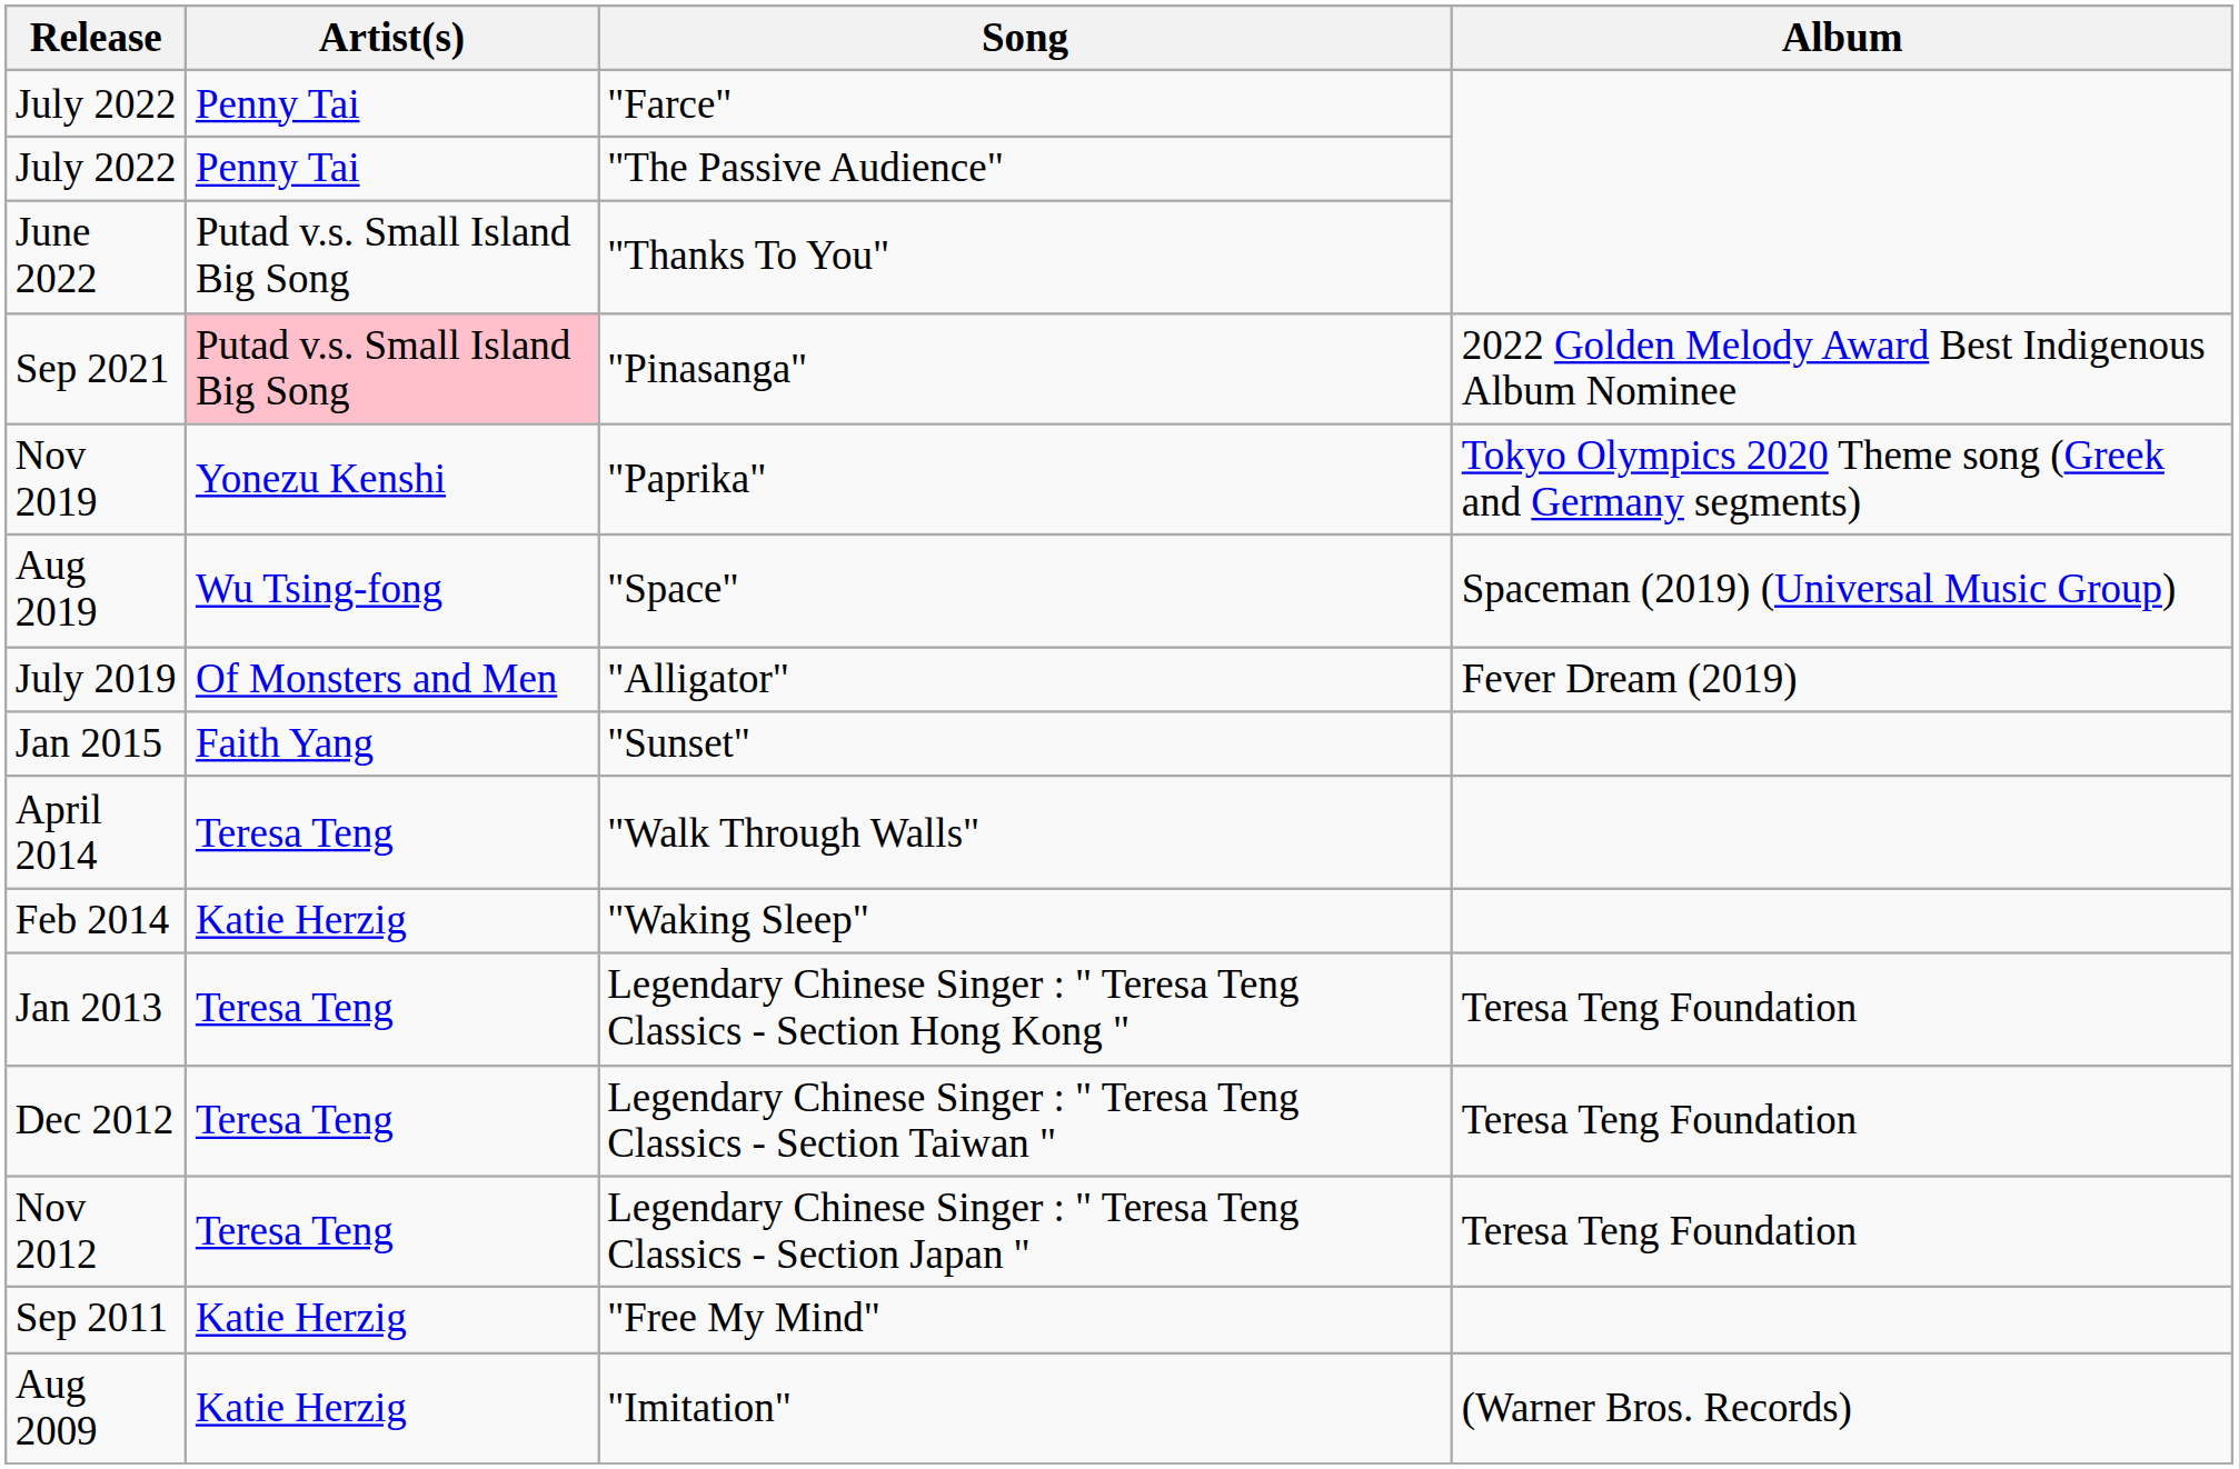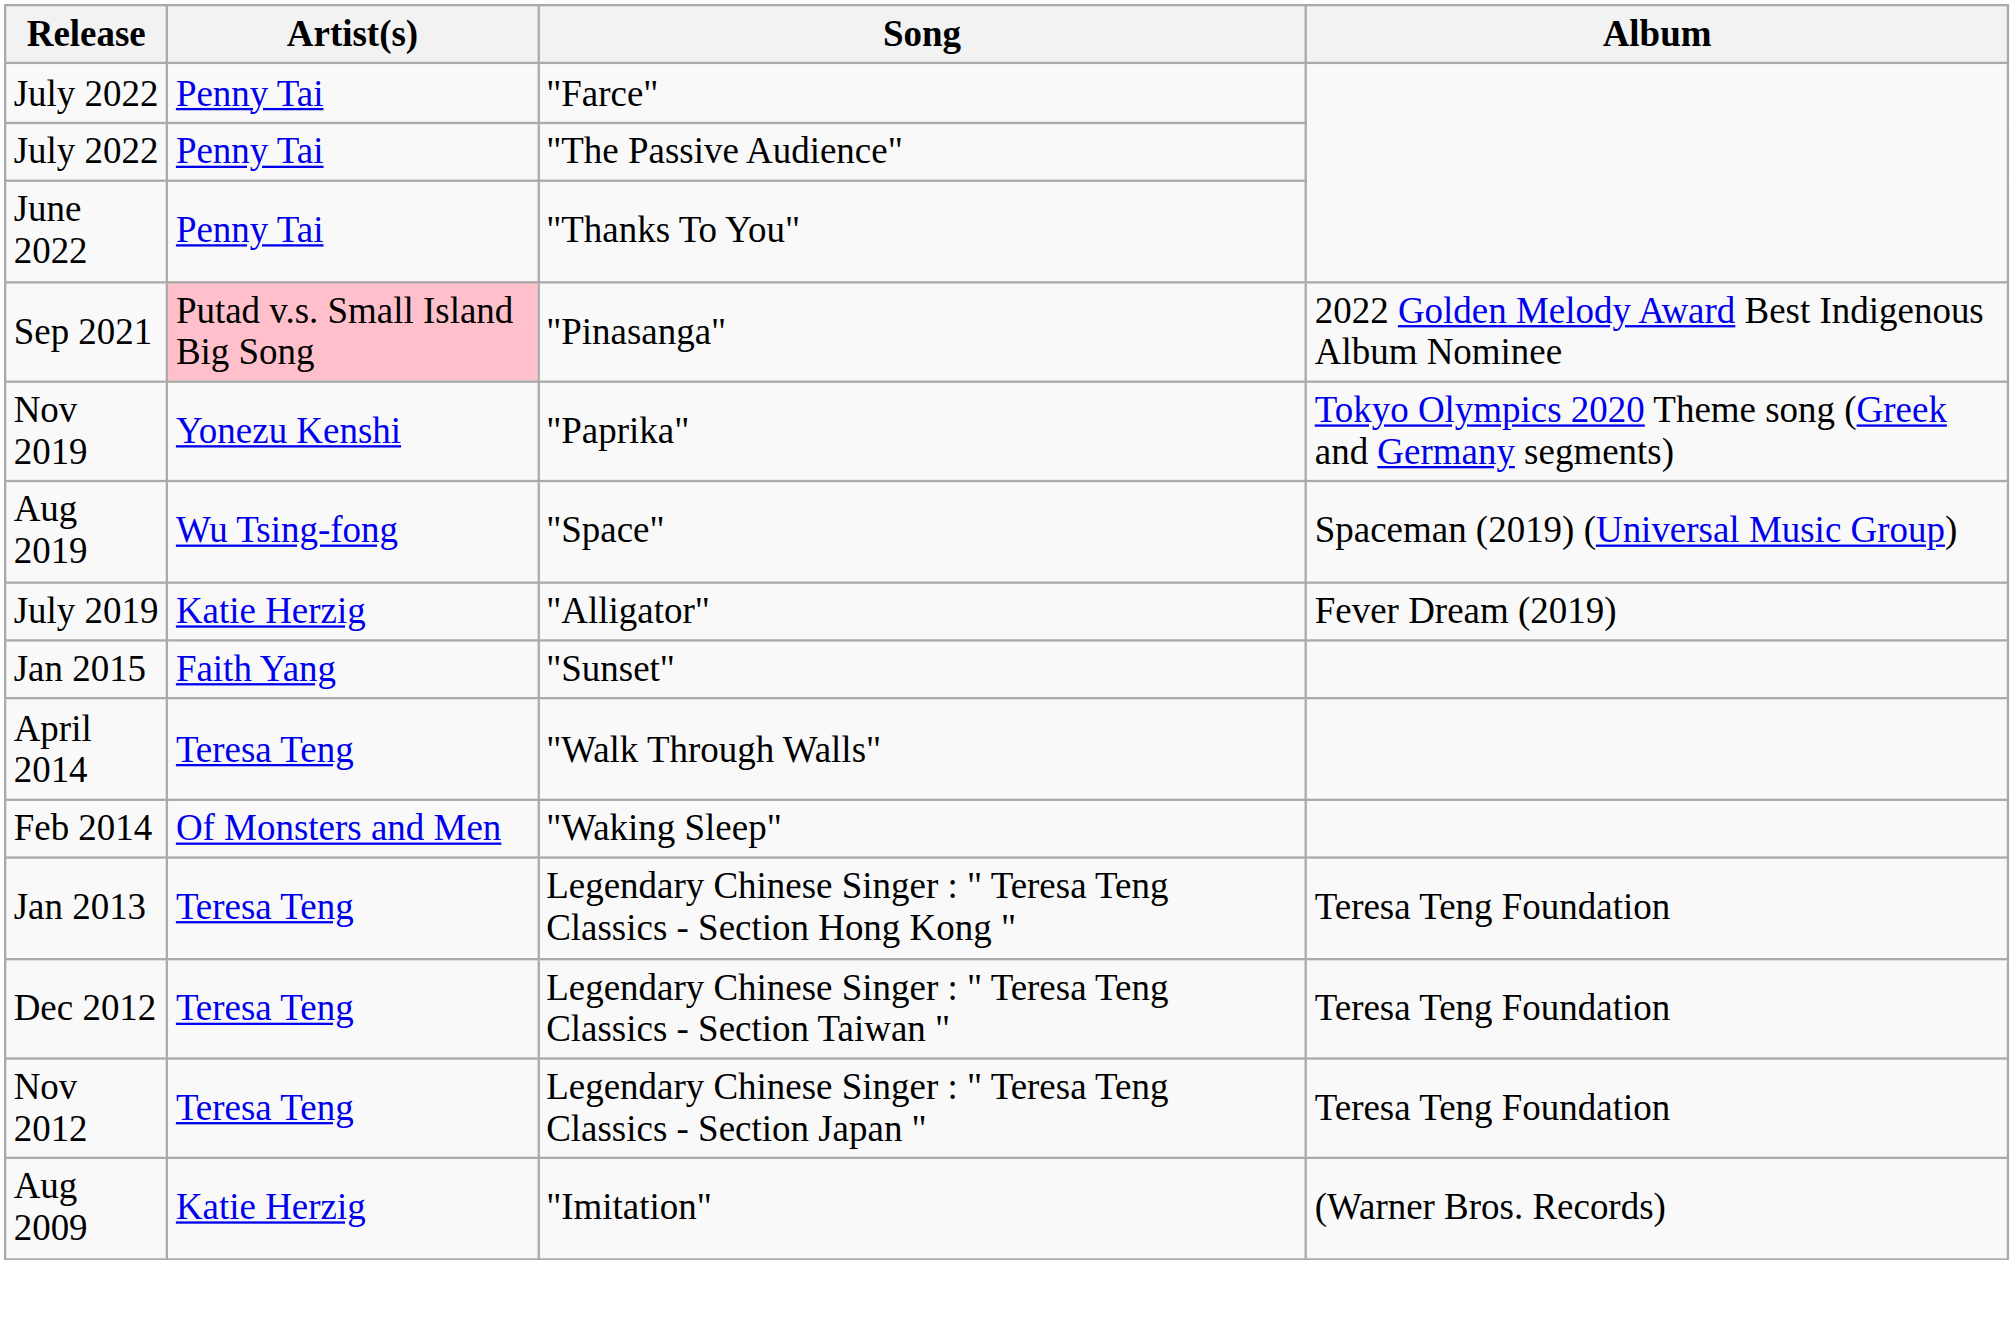"Thanks To You" | Artist(s): Putad v.s. Small Island Big Song -> Penny Tai
"Alligator" | Artist(s): Of Monsters and Men -> Katie Herzig
"Waking Sleep" | Artist(s): Katie Herzig -> Of Monsters and Men
- row: Sep 2011 | Katie Herzig | "Free My Mind"
